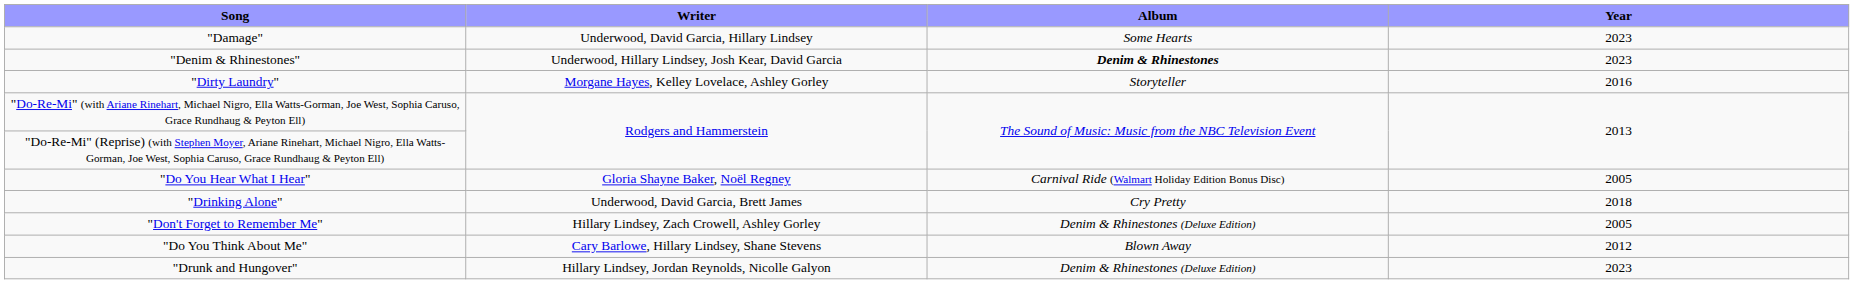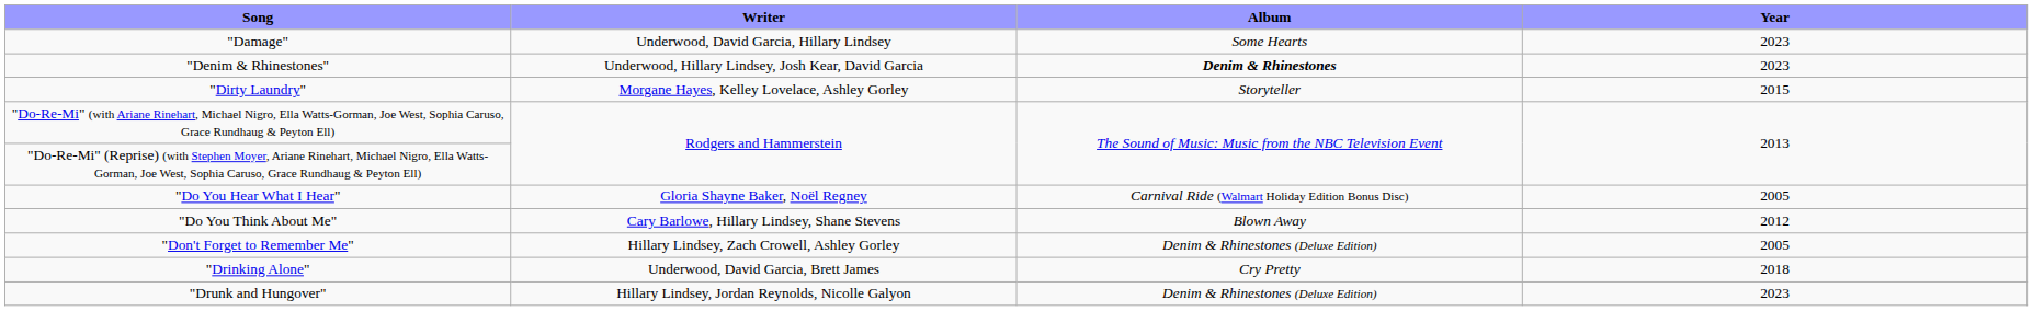"Dirty Laundry" | Year: 2016 -> 2015
rows swapped: "Do You Think About Me" <-> "Drinking Alone"
